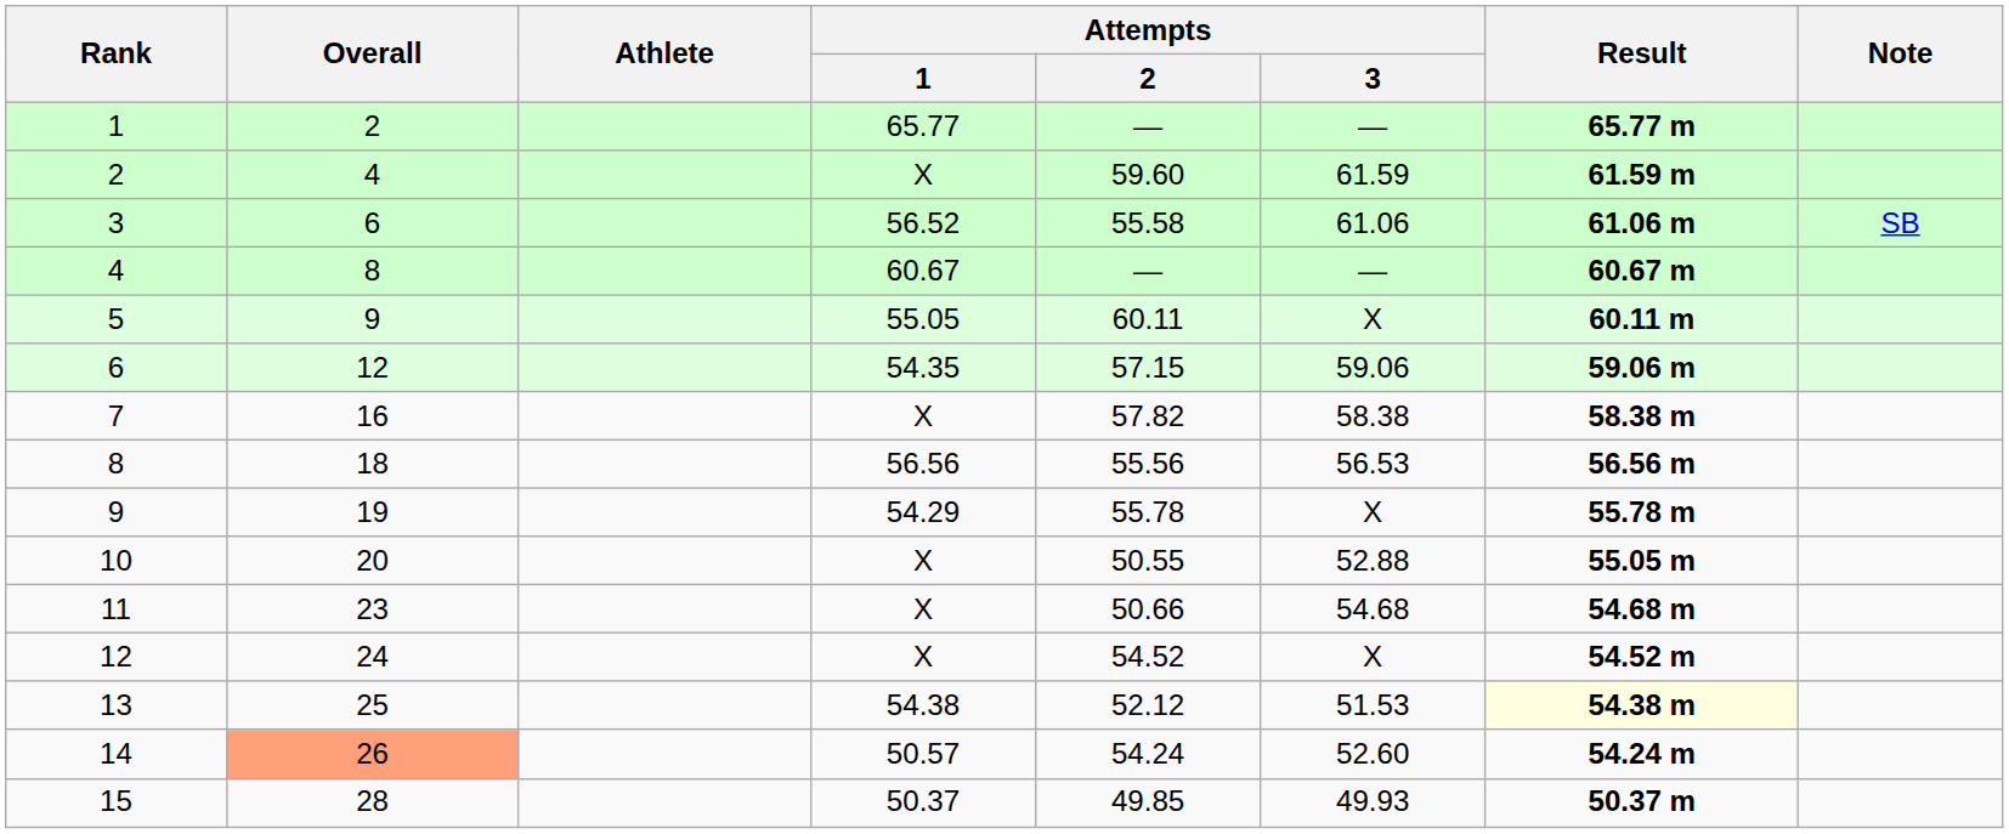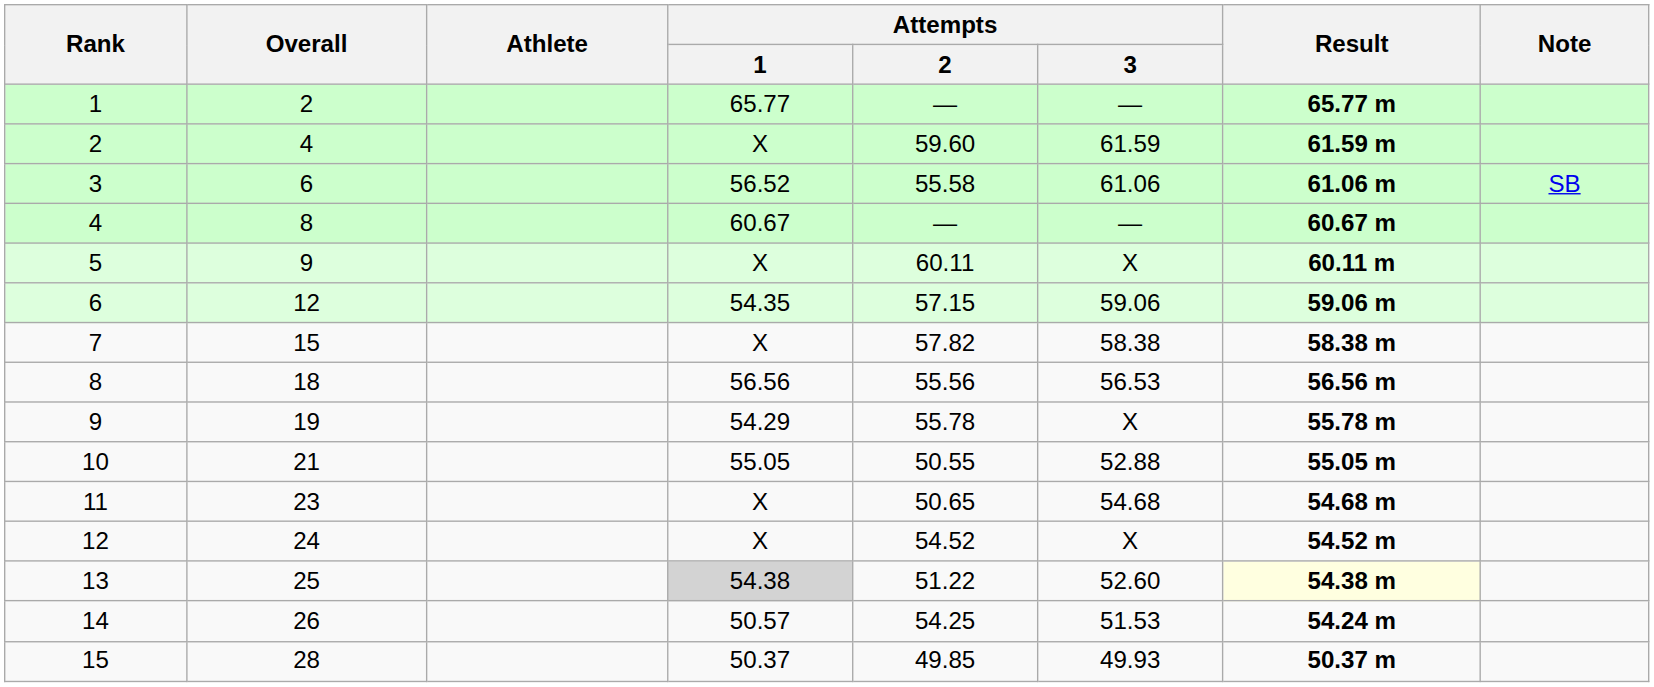5 | Attempts / 1: 55.05 -> X
7 | Overall: 16 -> 15
10 | Overall: 20 -> 21
10 | Attempts / 1: X -> 55.05
11 | Attempts / 2: 50.66 -> 50.65
13 | Attempts / 1: no background -> lightgrey background
13 | Attempts / 2: 52.12 -> 51.22
13 | Attempts / 3: 51.53 -> 52.60
14 | Overall: lightsalmon background -> no background
14 | Attempts / 2: 54.24 -> 54.25
14 | Attempts / 3: 52.60 -> 51.53
